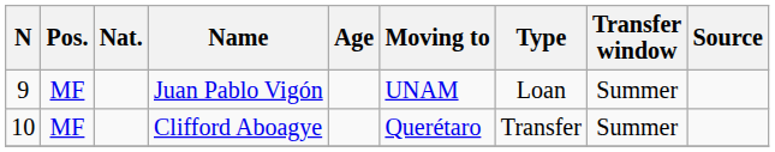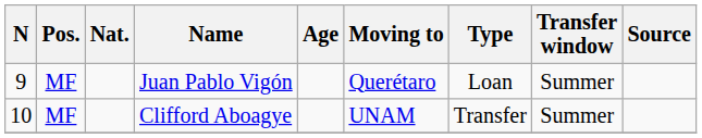Juan Pablo Vigón | Moving to: UNAM -> Querétaro
Clifford Aboagye | Moving to: Querétaro -> UNAM
